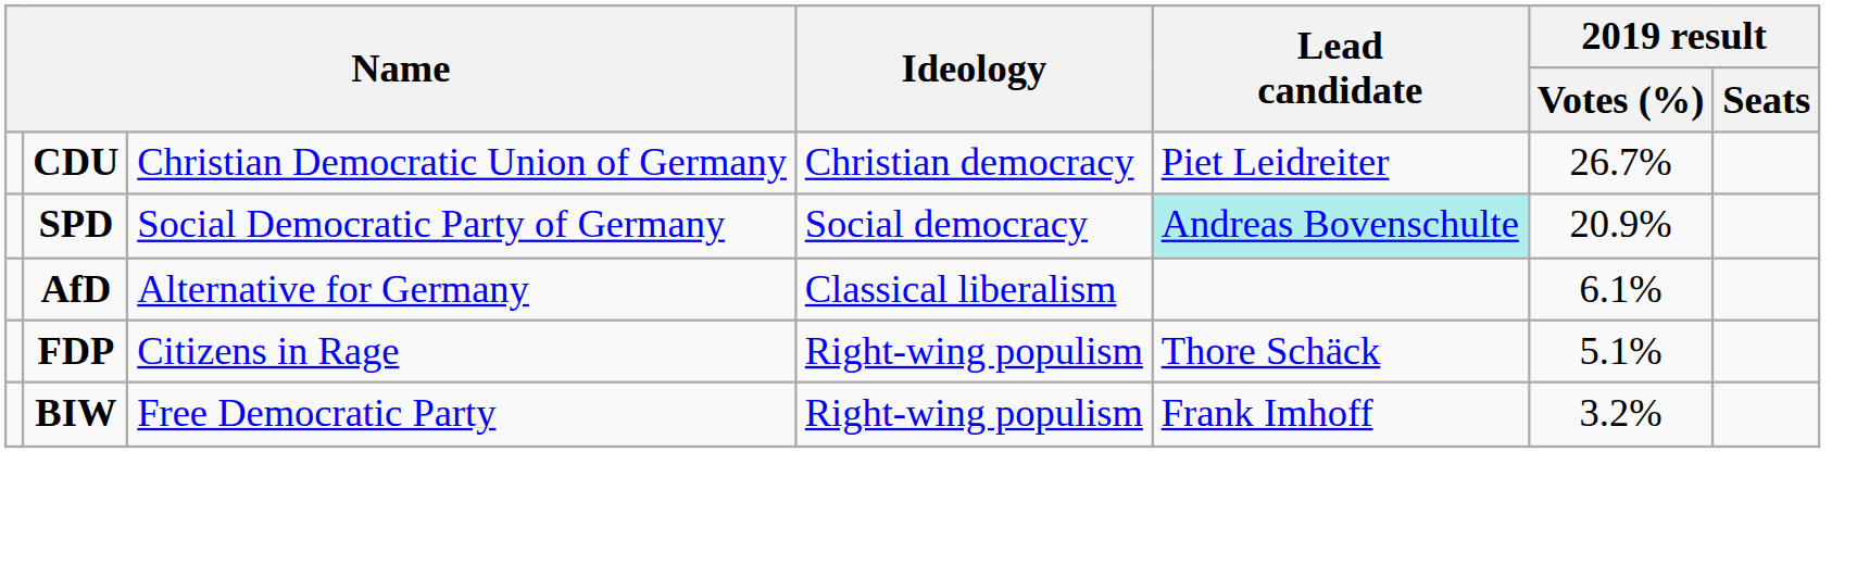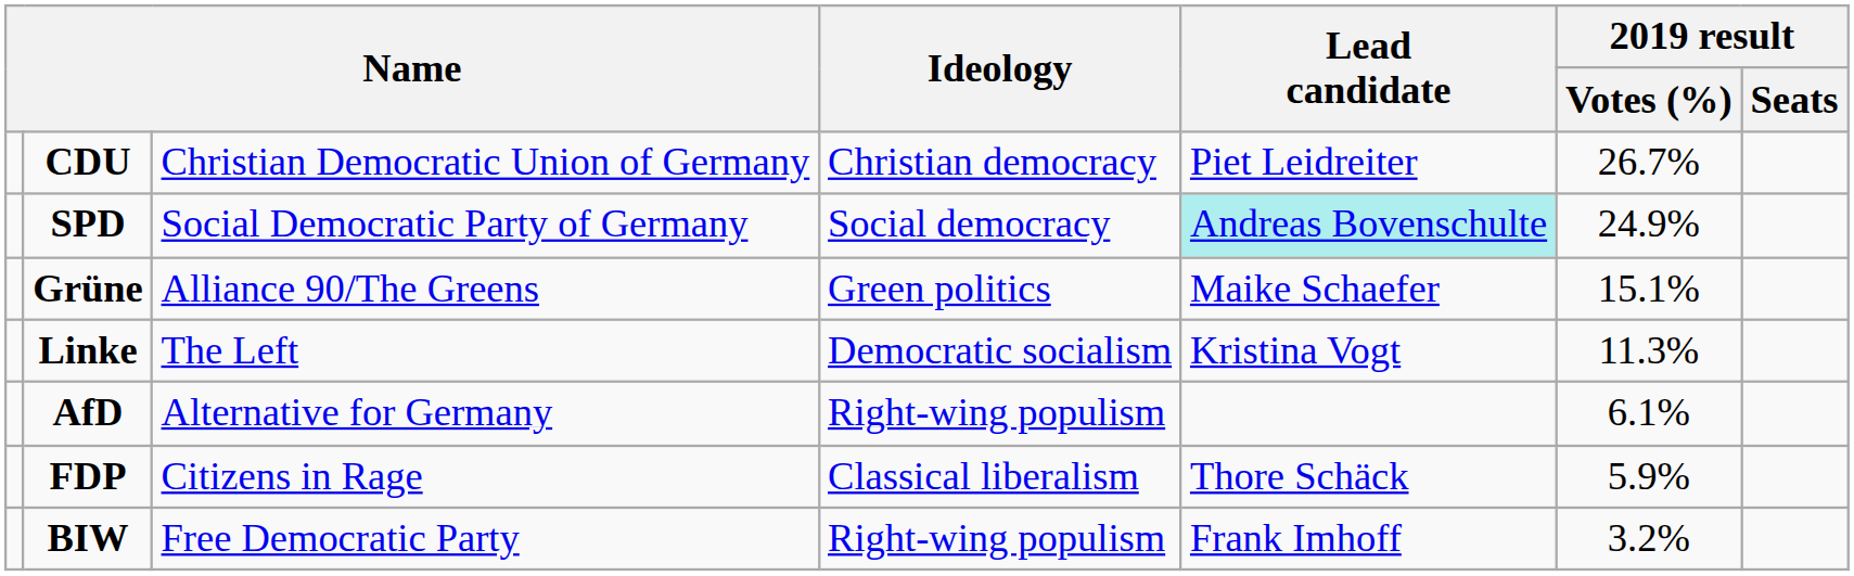SPD | 2019 result / Votes (%): 20.9% -> 24.9%
+ row: Grüne | Alliance 90/The Greens | Green politics | Maike Schaefer | 15.1%
+ row: Linke | The Left | Democratic socialism | Kristina Vogt | 11.3%
AfD | Ideology: Classical liberalism -> Right-wing populism
FDP | Ideology: Right-wing populism -> Classical liberalism
FDP | 2019 result / Votes (%): 5.1% -> 5.9%
